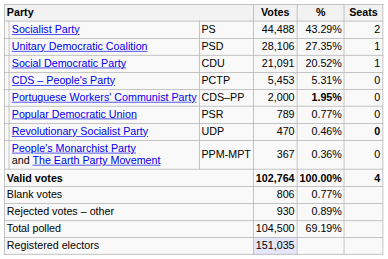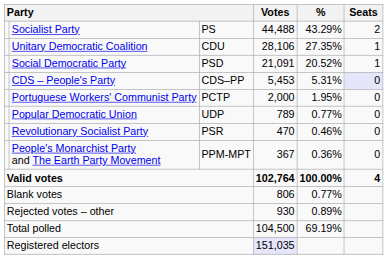Unitary Democratic Coalition | column 3: PSD -> CDU
Social Democratic Party | column 3: CDU -> PSD
CDS – People's Party | column 3: PCTP -> CDS–PP
CDS – People's Party | Seats: no background -> lavender background
Portuguese Workers' Communist Party | column 3: CDS–PP -> PCTP
Portuguese Workers' Communist Party | %: bold -> normal
Popular Democratic Union | column 3: PSR -> UDP
Revolutionary Socialist Party | column 3: UDP -> PSR
Revolutionary Socialist Party | Seats: bold -> normal
